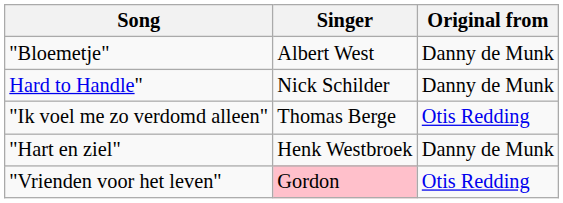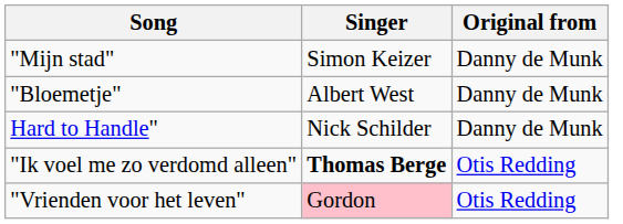+ row: "Mijn stad" | Simon Keizer | Danny de Munk
"Ik voel me zo verdomd alleen" | Singer: normal -> bold
- row: "Hart en ziel" | Henk Westbroek | Danny de Munk
